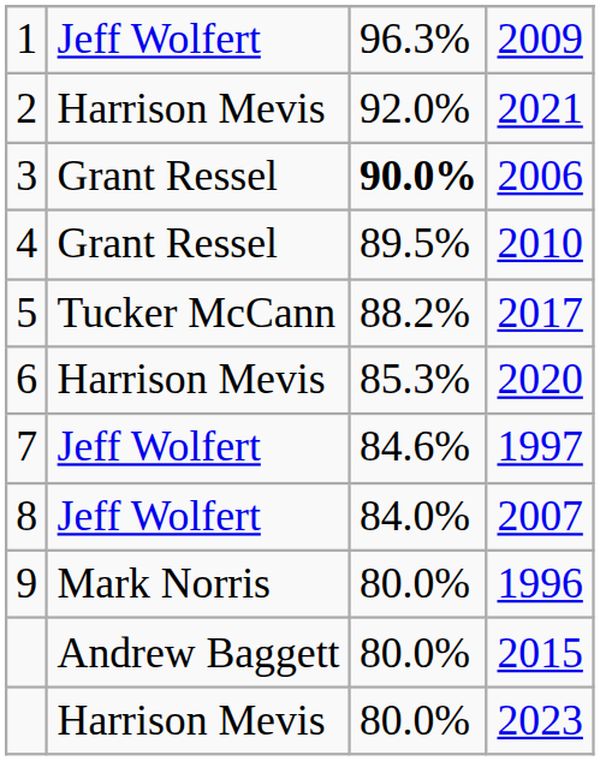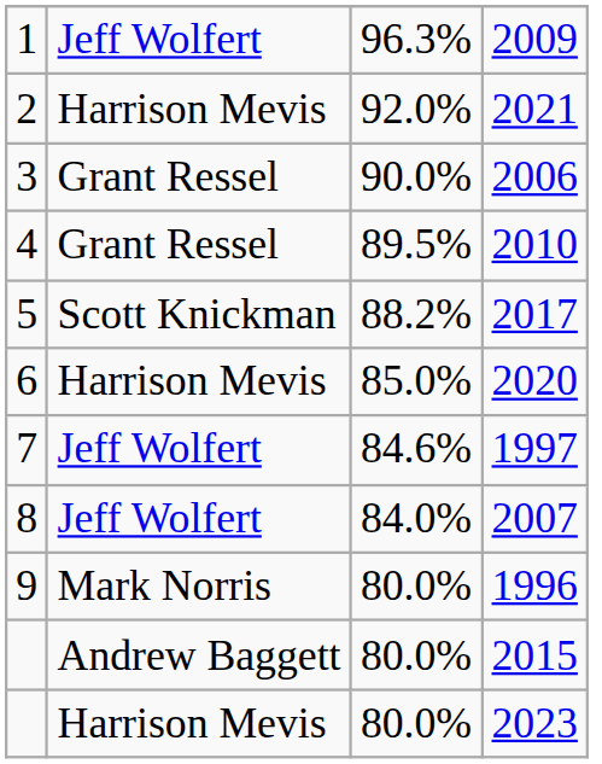2006 | column 3: bold -> normal
2017 | column 2: Tucker McCann -> Scott Knickman
2020 | column 3: 85.3% -> 85.0%
